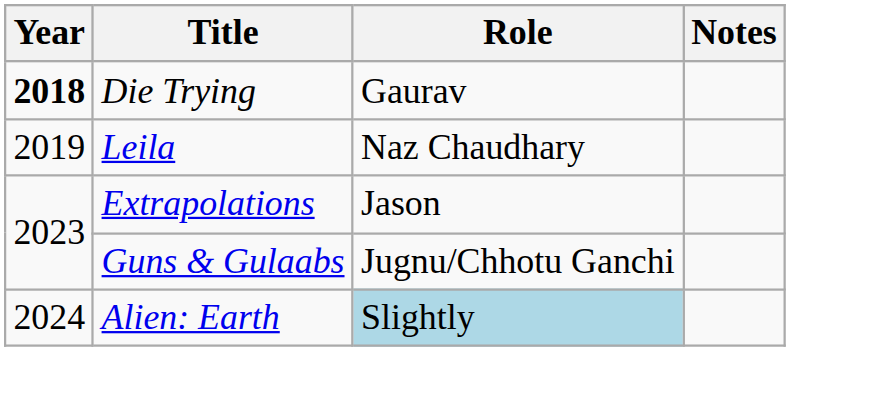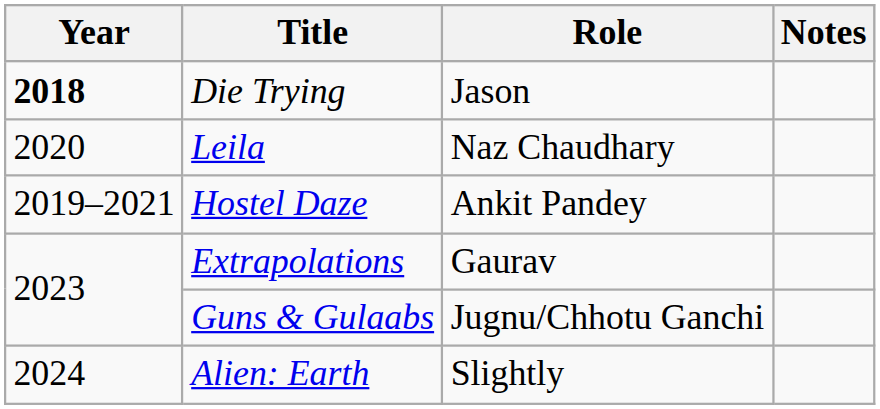Die Trying | Role: Gaurav -> Jason
Leila | Year: 2019 -> 2020
+ row: 2019–2021 | Hostel Daze | Ankit Pandey
Extrapolations | Role: Jason -> Gaurav
Alien: Earth | Role: lightblue background -> no background
